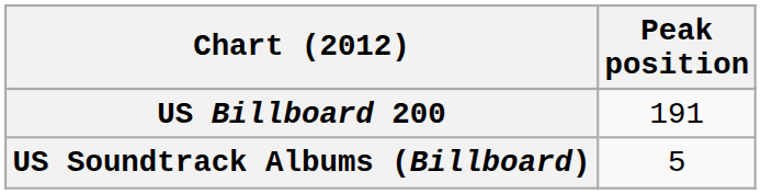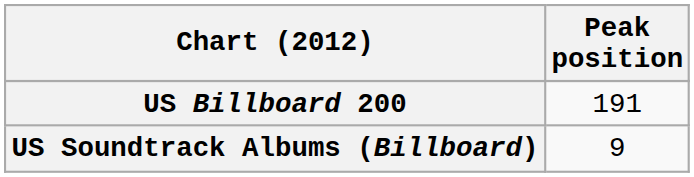US Soundtrack Albums (Billboard) | Peak position: 5 -> 9
